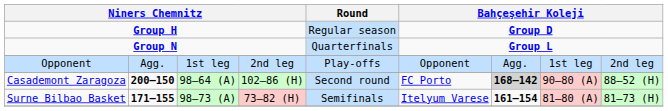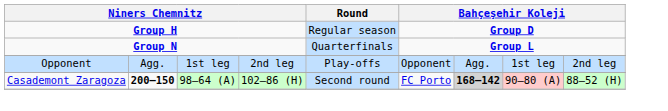- row: Surne Bilbao Basket | 171–155 | 98–73 (A) | 73–82 (H) | Semifinals | Itelyum Varese | 161–154 | 81–80 (A) | 81–73 (H)
